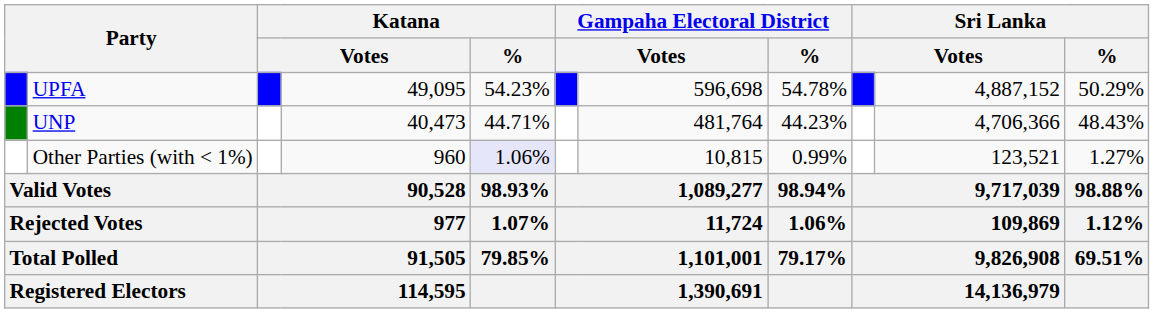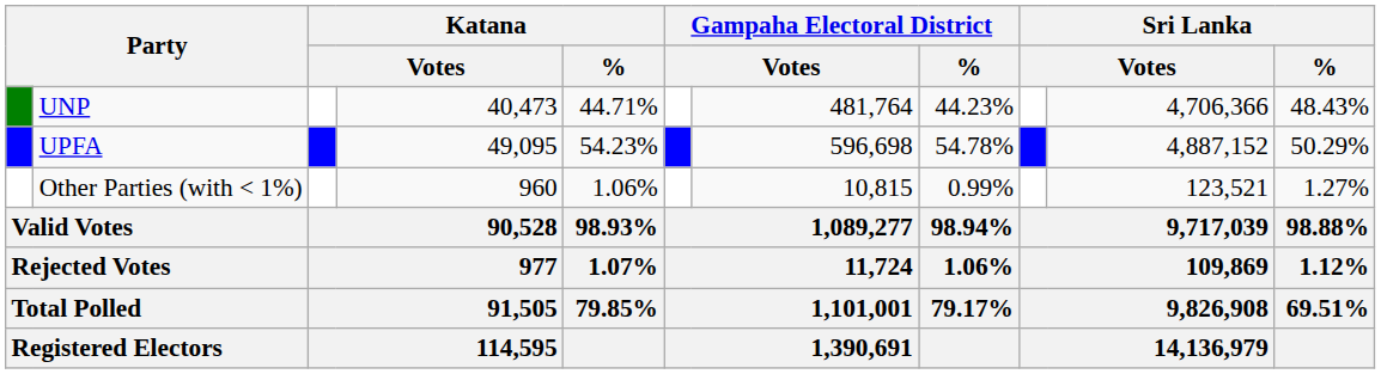rows swapped: UPFA <-> UNP
Other Parties (with < 1%) | Katana / %: lavender background -> no background
